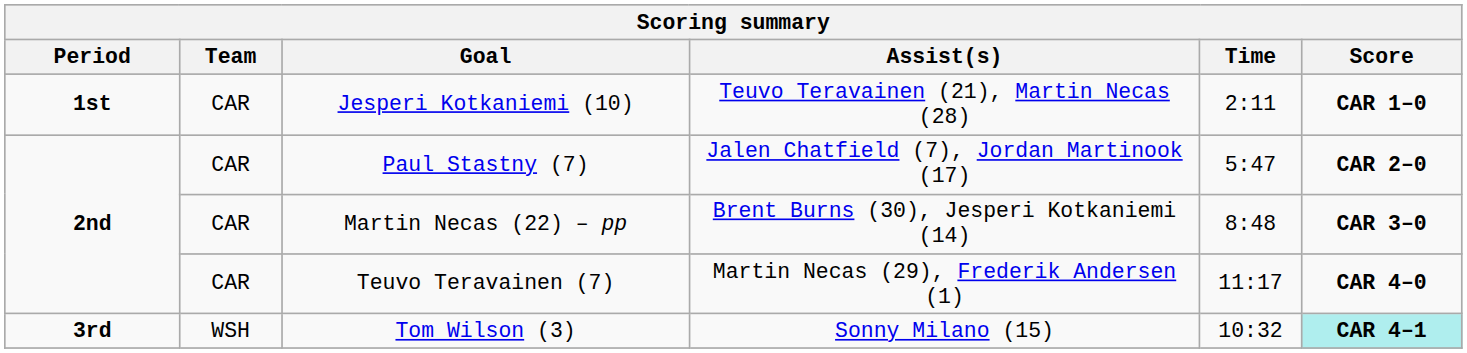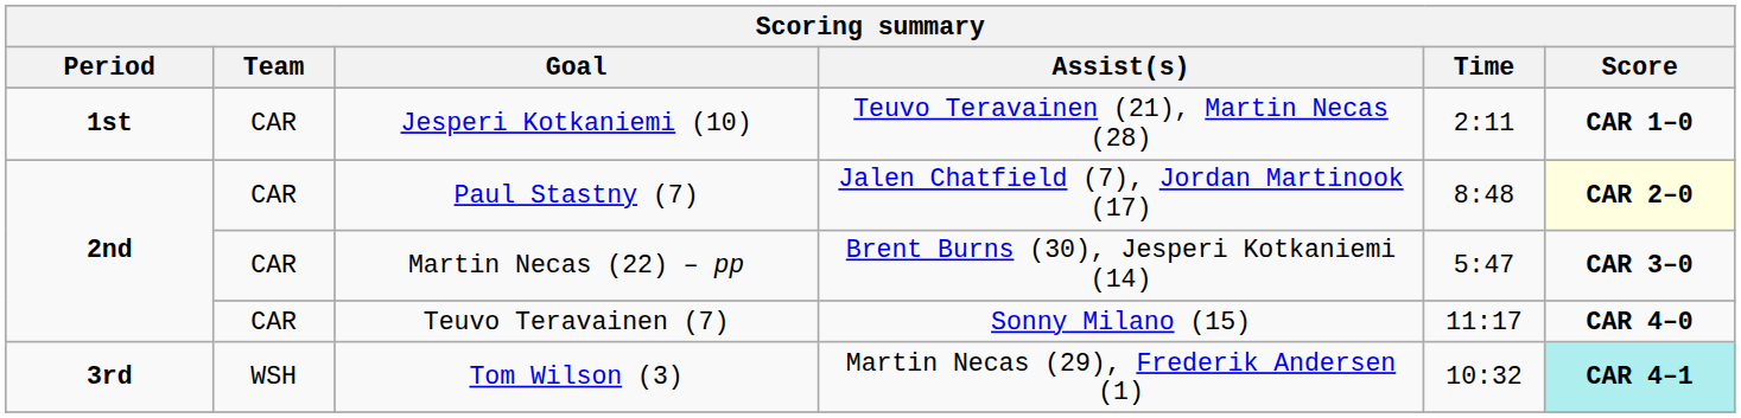Paul Stastny (7) | Time: 5:47 -> 8:48
Paul Stastny (7) | Score: no background -> lightyellow background
Martin Necas (22) – pp | Time: 8:48 -> 5:47
Teuvo Teravainen (7) | Assist(s): Martin Necas (29), Frederik Andersen (1) -> Sonny Milano (15)
Tom Wilson (3) | Assist(s): Sonny Milano (15) -> Martin Necas (29), Frederik Andersen (1)
